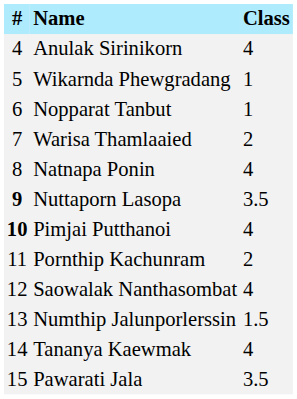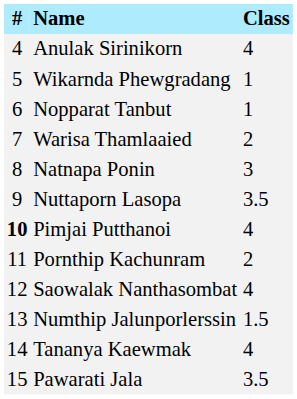Natnapa Ponin | Class: 4 -> 3
Nuttaporn Lasopa | #: bold -> normal
